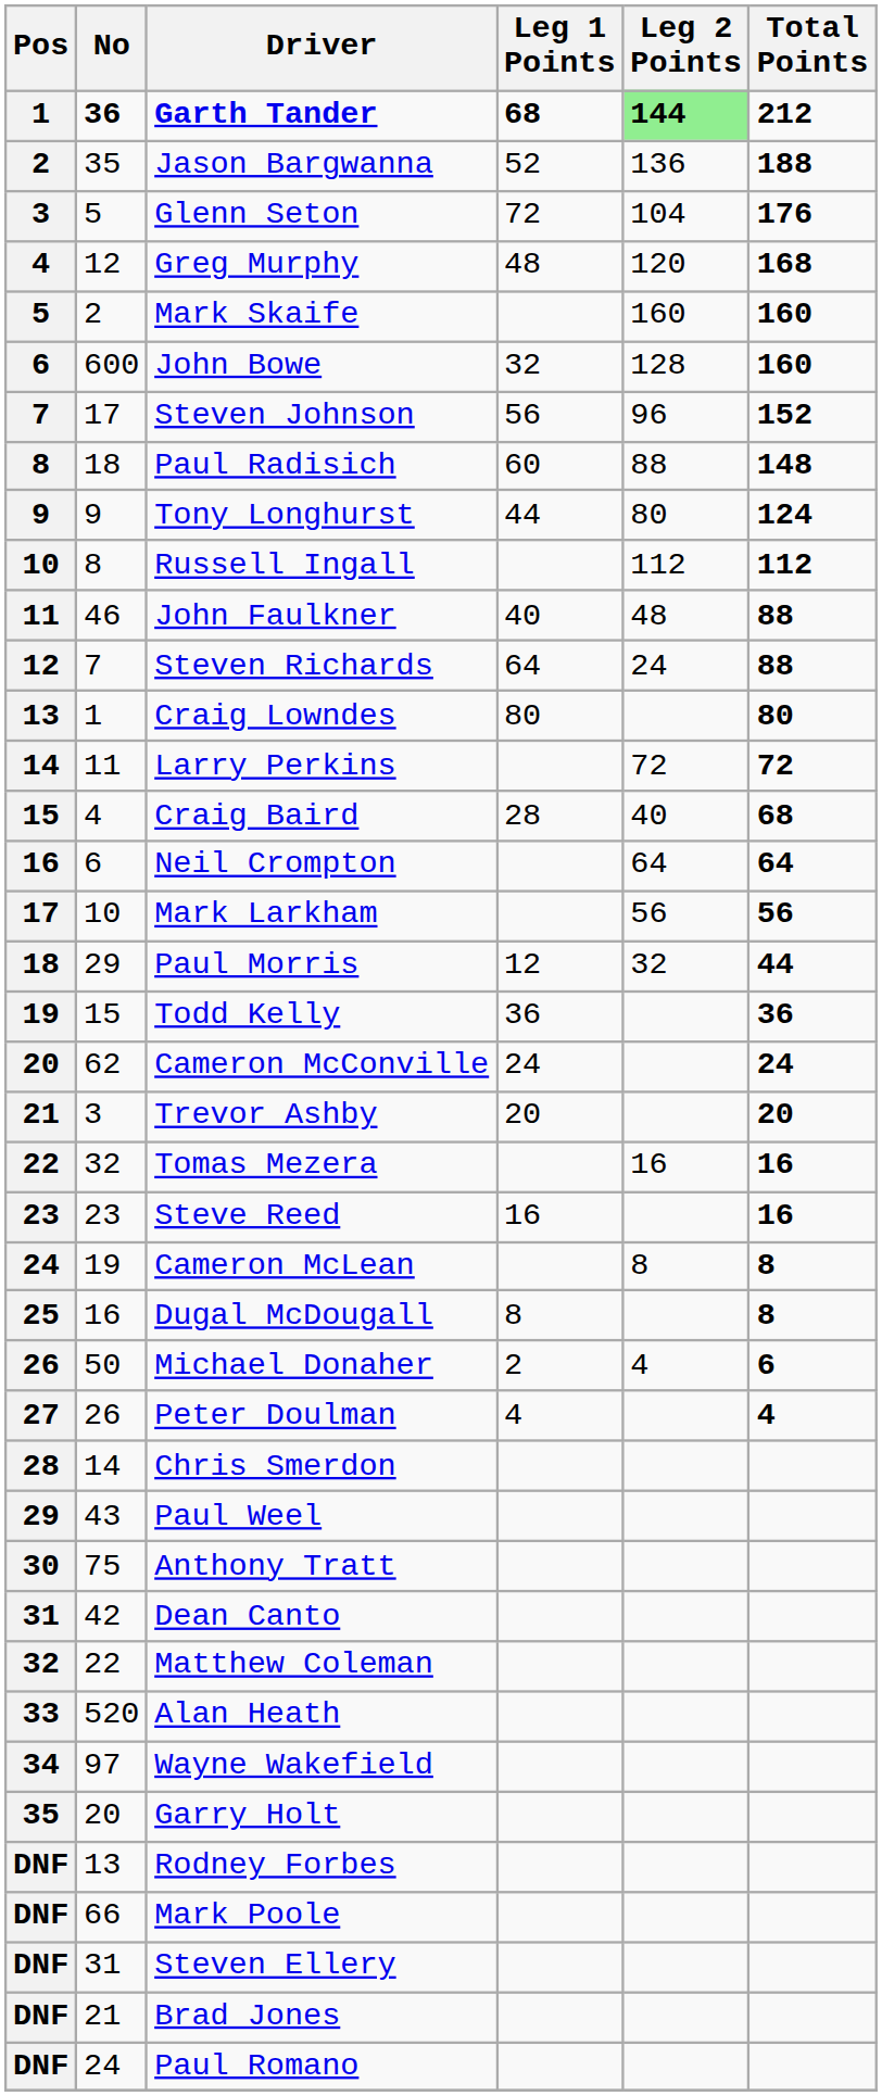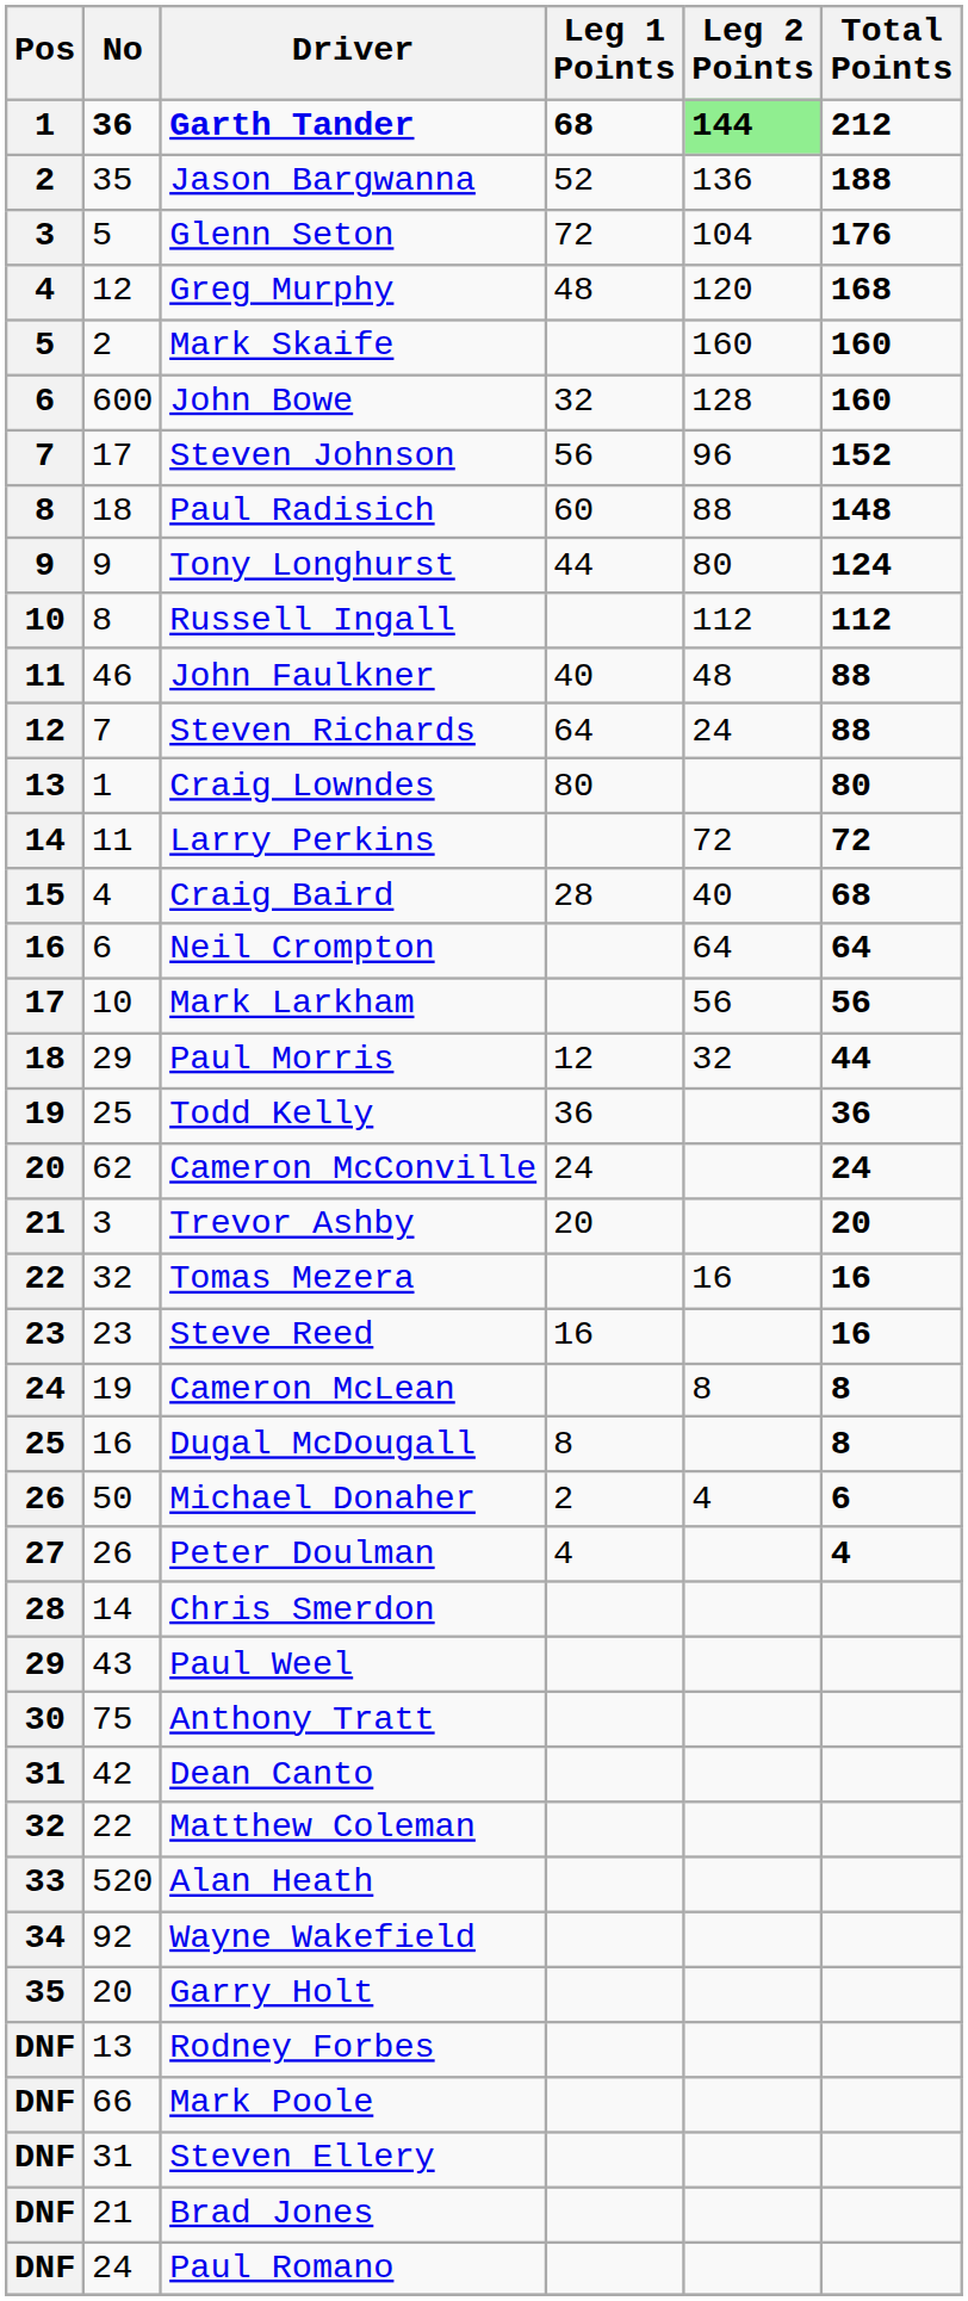Todd Kelly | No: 15 -> 25
Wayne Wakefield | No: 97 -> 92
